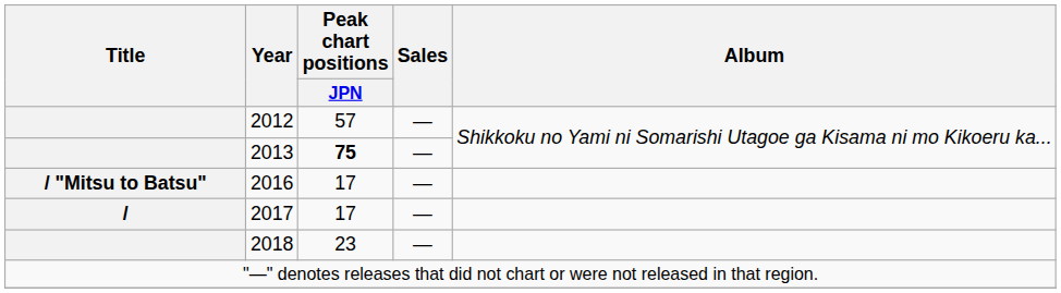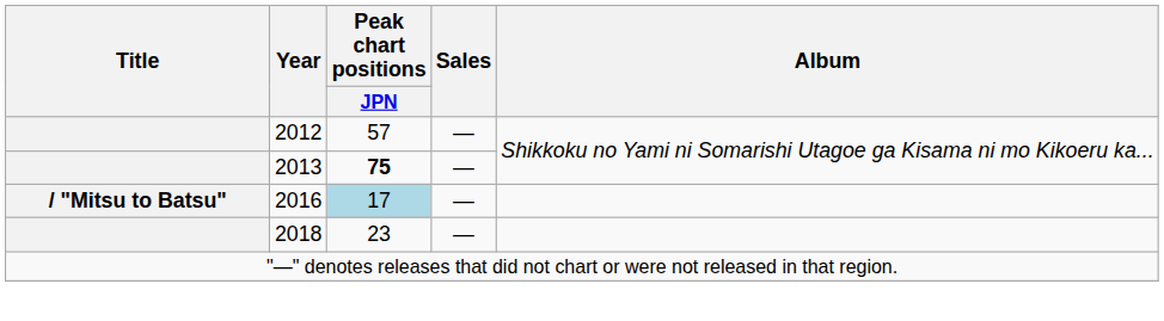2016 | Peak chart positions / JPN: no background -> lightblue background
- row: / | 2017 | 17 | —
